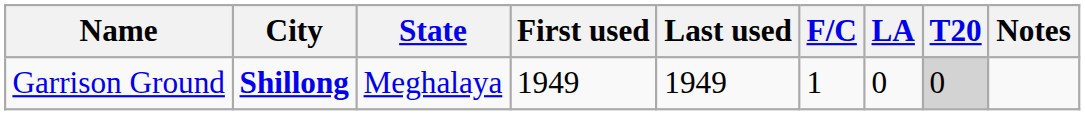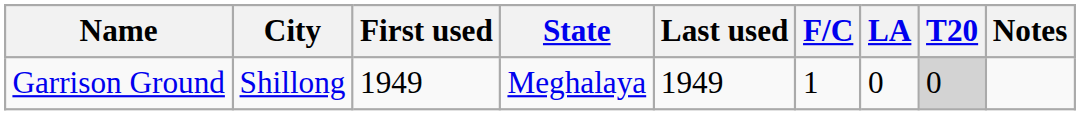columns swapped: State <-> First used
Garrison Ground | City: bold -> normal
